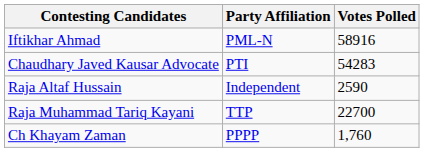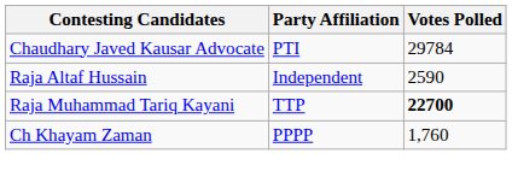- row: Iftikhar Ahmad | PML-N | 58916
Chaudhary Javed Kausar Advocate | Votes Polled: 54283 -> 29784
Raja Muhammad Tariq Kayani | Votes Polled: normal -> bold
